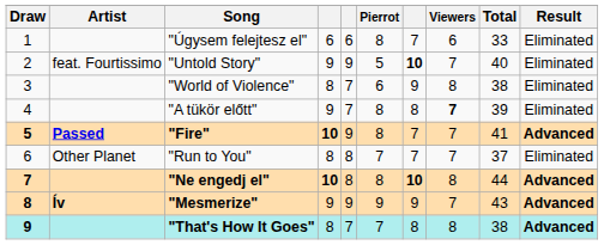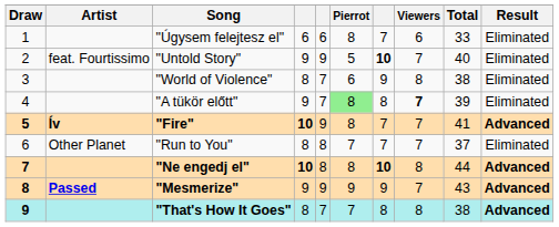"A tükör előtt" | Pierrot: no background -> lightgreen background
"Fire" | Artist: Passed -> Ív
"Mesmerize" | Artist: Ív -> Passed
